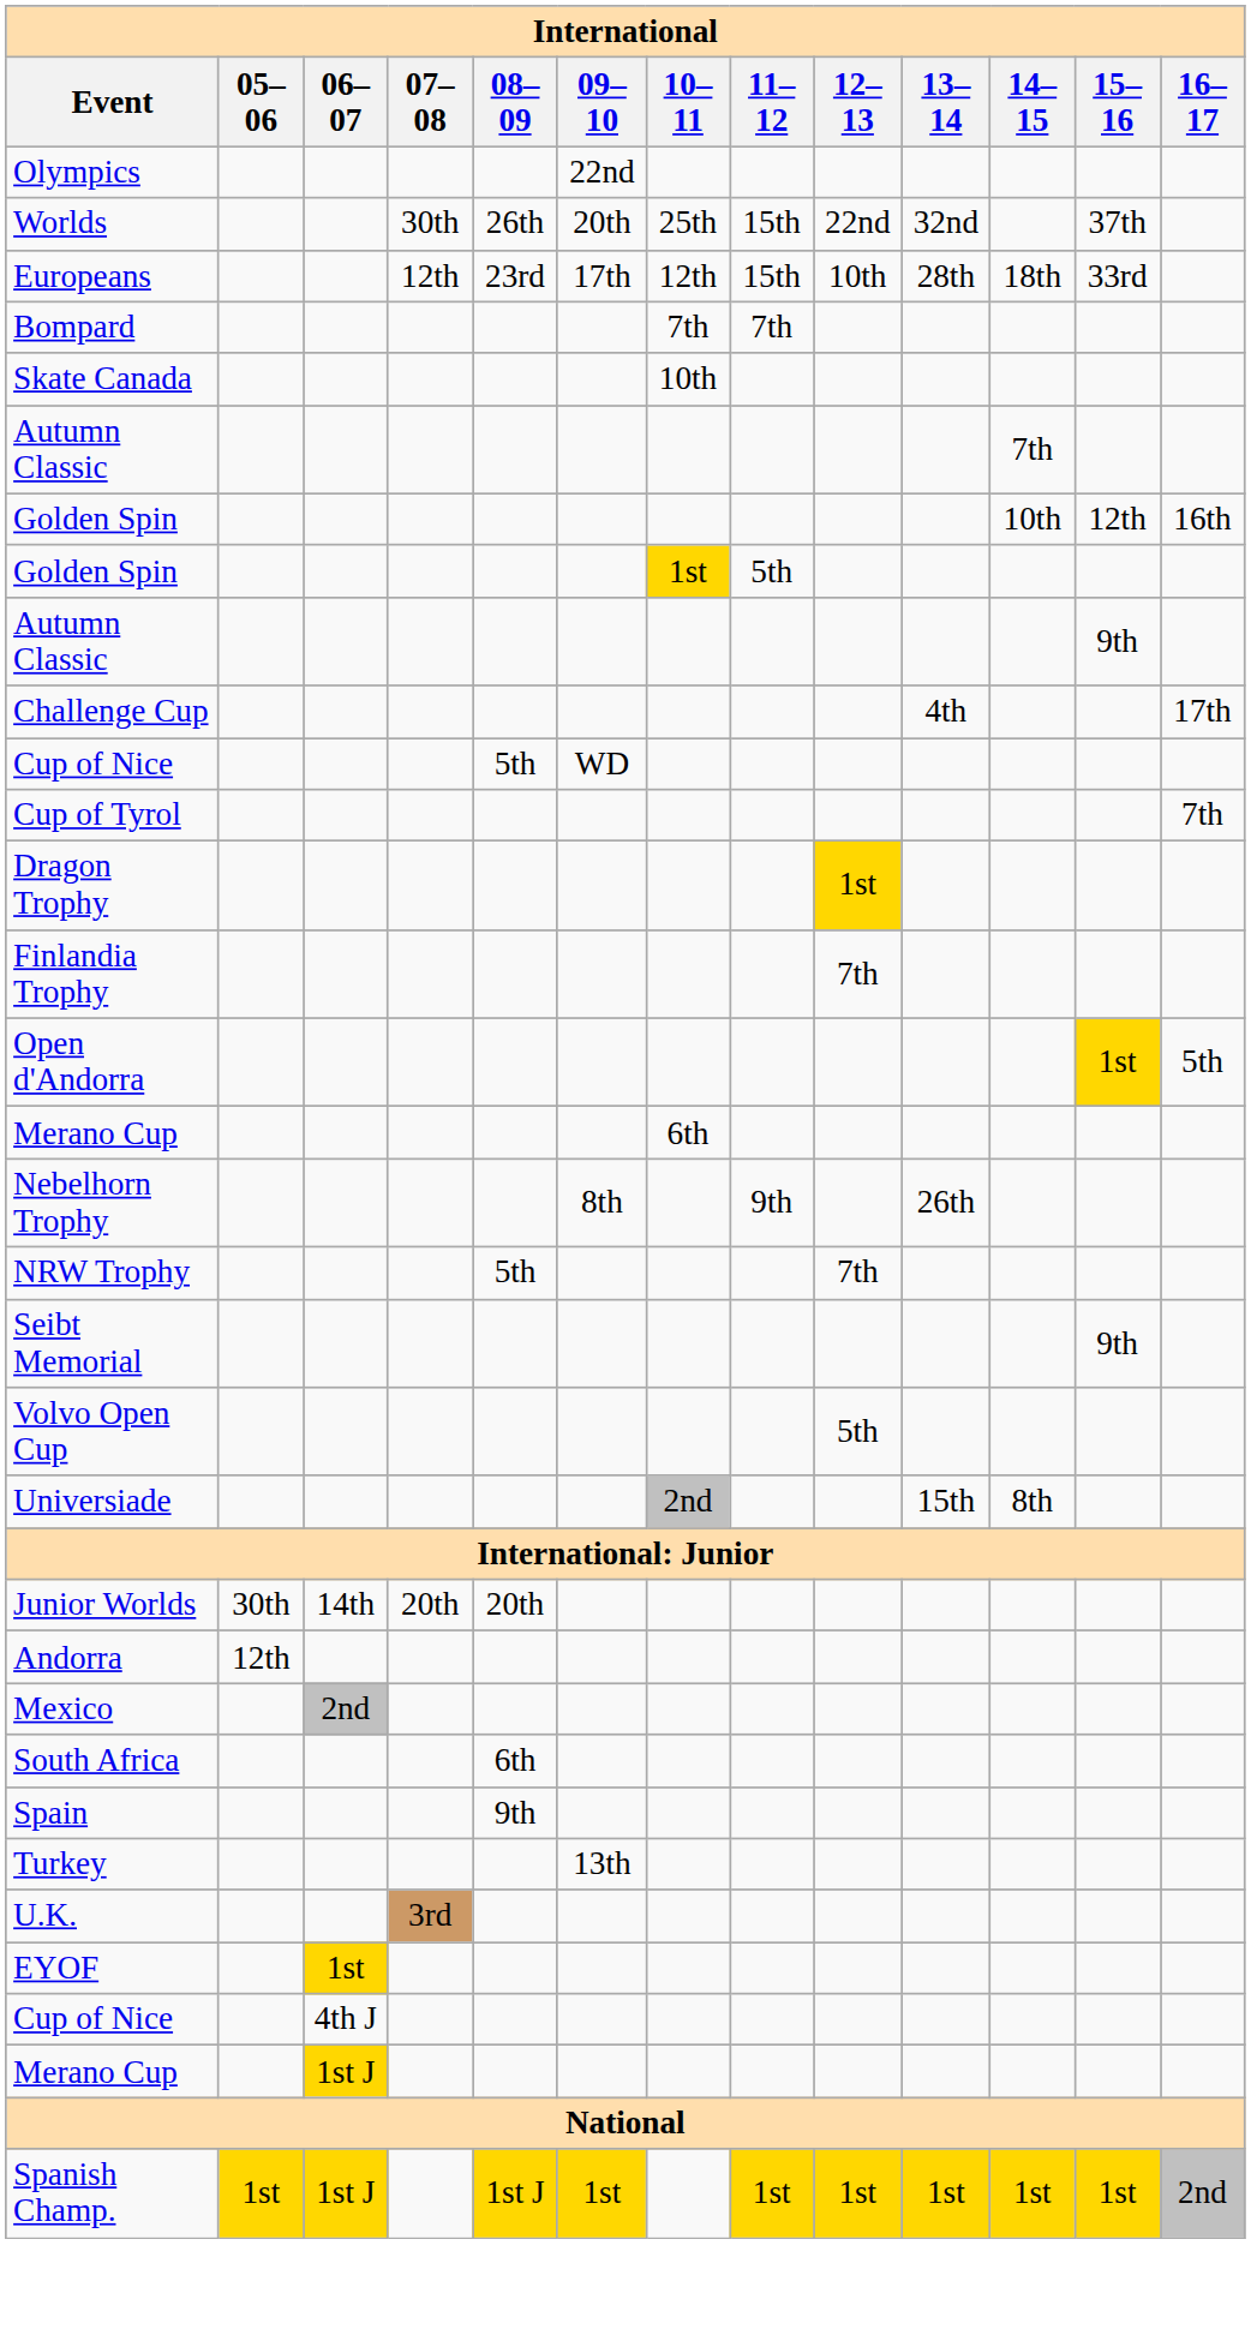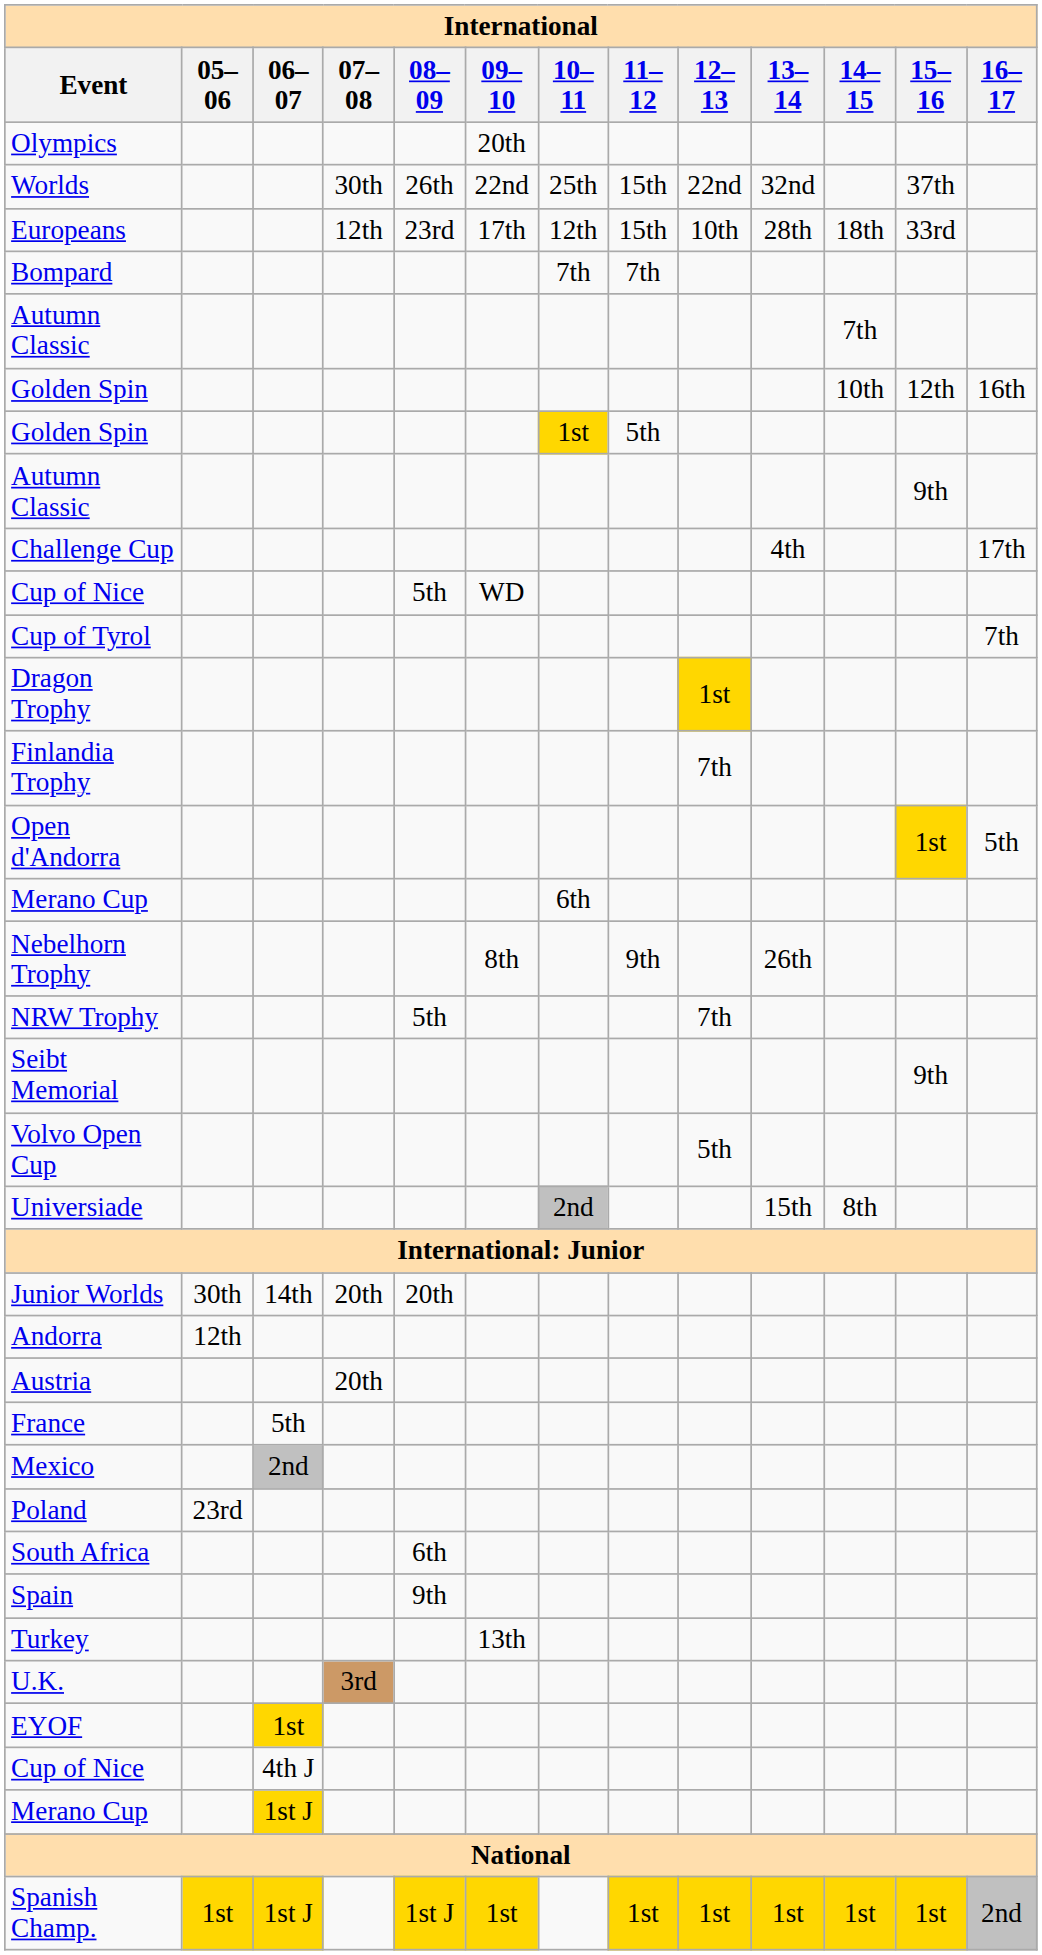Olympics | 09–10: 22nd -> 20th
Worlds | 09–10: 20th -> 22nd
- row: Skate Canada | 10th
+ row: Austria | 20th
+ row: France | 5th
+ row: Poland | 23rd
